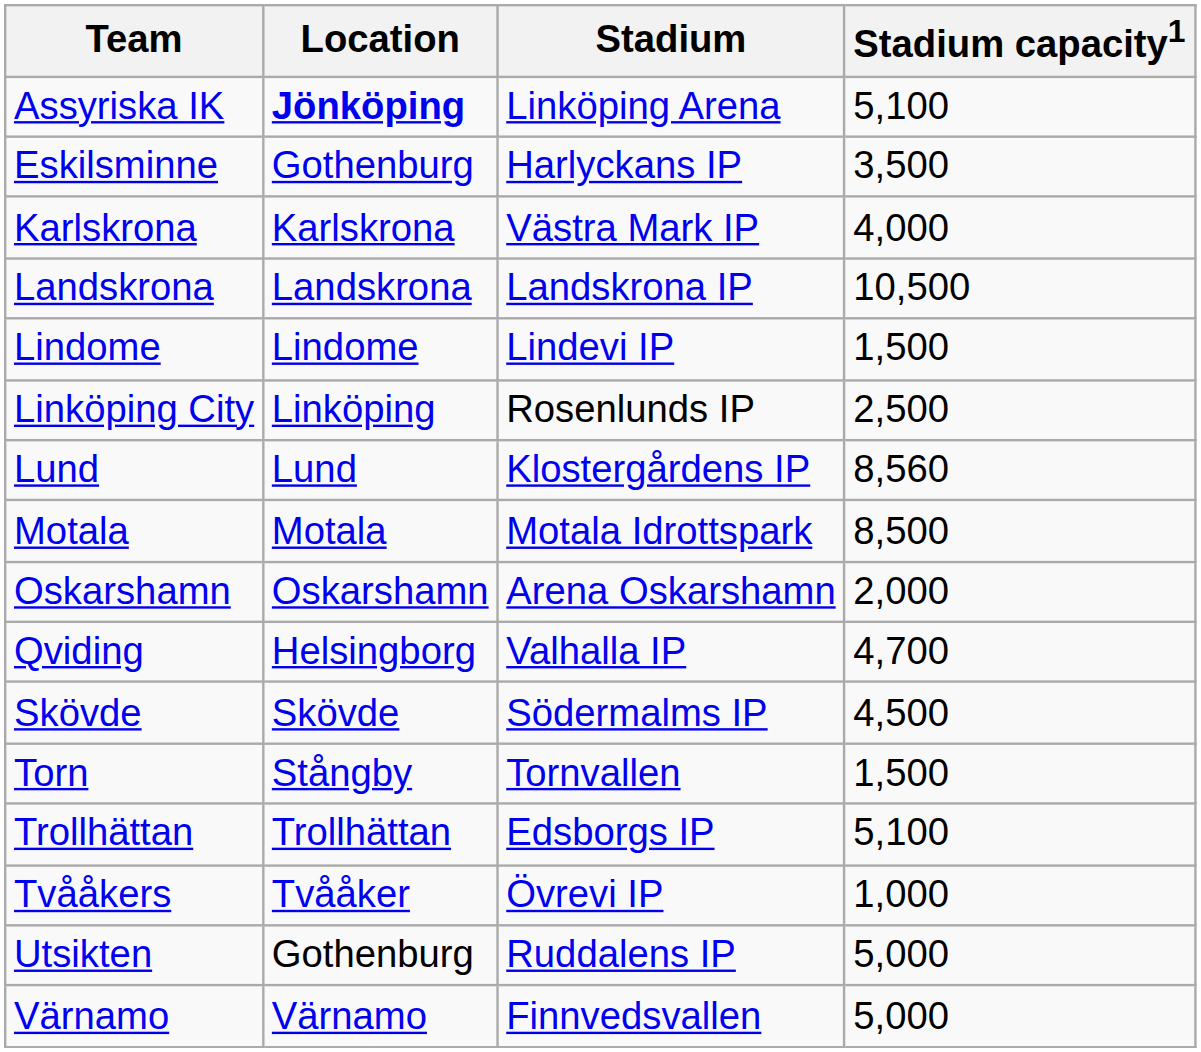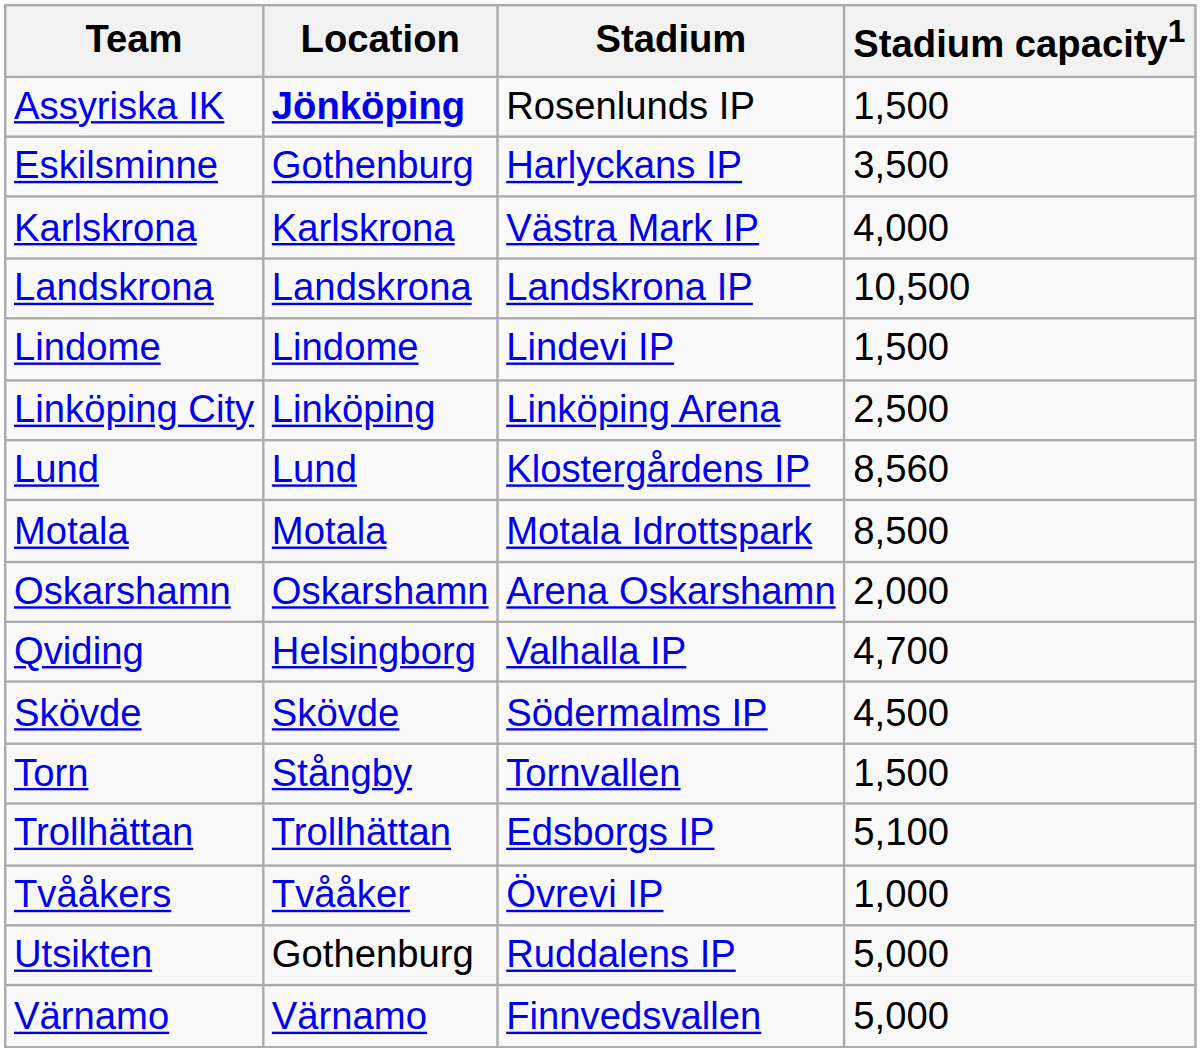Assyriska IK | Stadium: Linköping Arena -> Rosenlunds IP
Assyriska IK | Stadium capacity1: 5,100 -> 1,500
Linköping City | Stadium: Rosenlunds IP -> Linköping Arena
